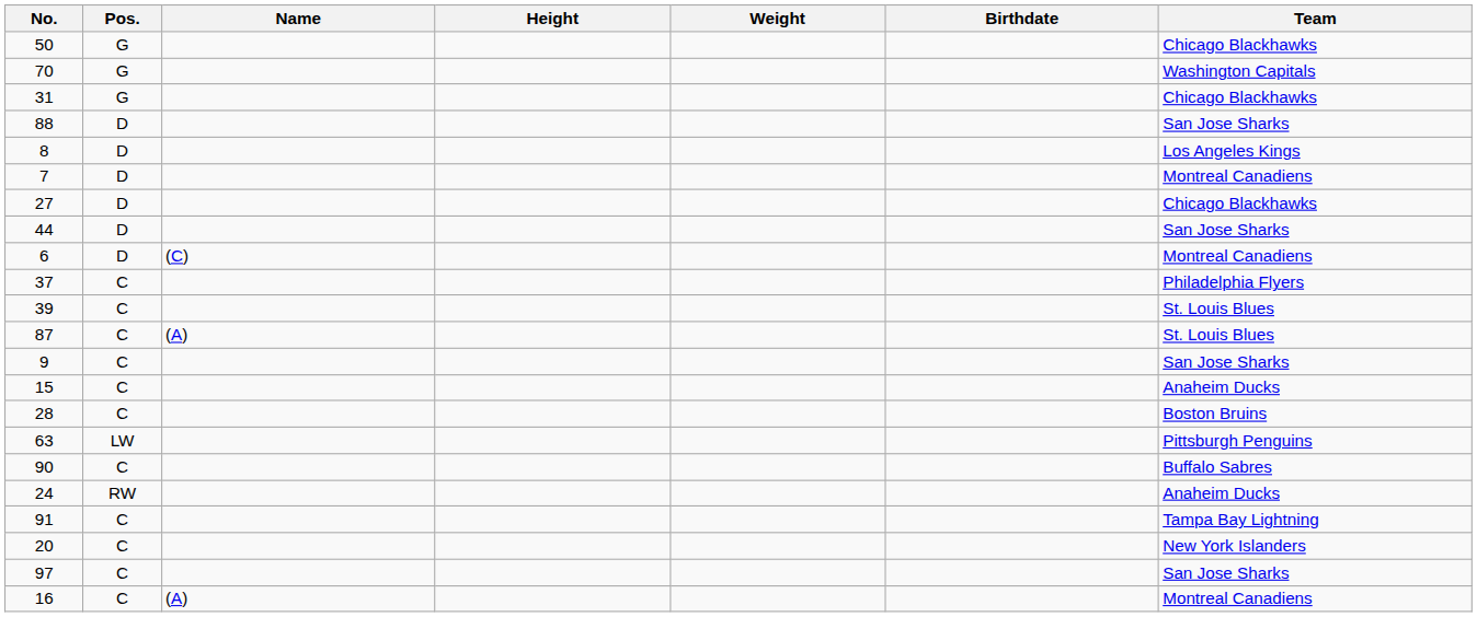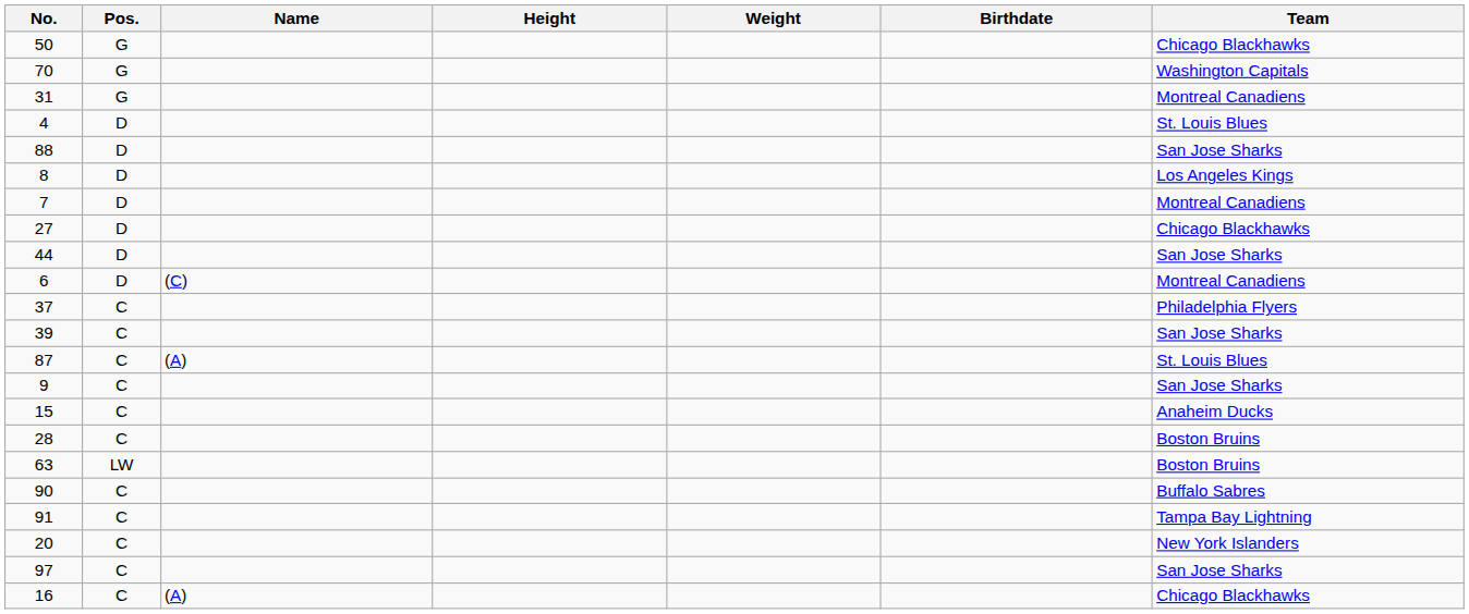31 | Team: Chicago Blackhawks -> Montreal Canadiens
+ row: 4 | D | St. Louis Blues
39 | Team: St. Louis Blues -> San Jose Sharks
63 | Team: Pittsburgh Penguins -> Boston Bruins
- row: 24 | RW | Anaheim Ducks
16 | Team: Montreal Canadiens -> Chicago Blackhawks
